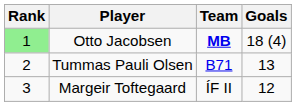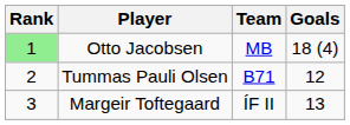Otto Jacobsen | Team: bold -> normal
Tummas Pauli Olsen | Goals: 13 -> 12
Margeir Toftegaard | Goals: 12 -> 13
